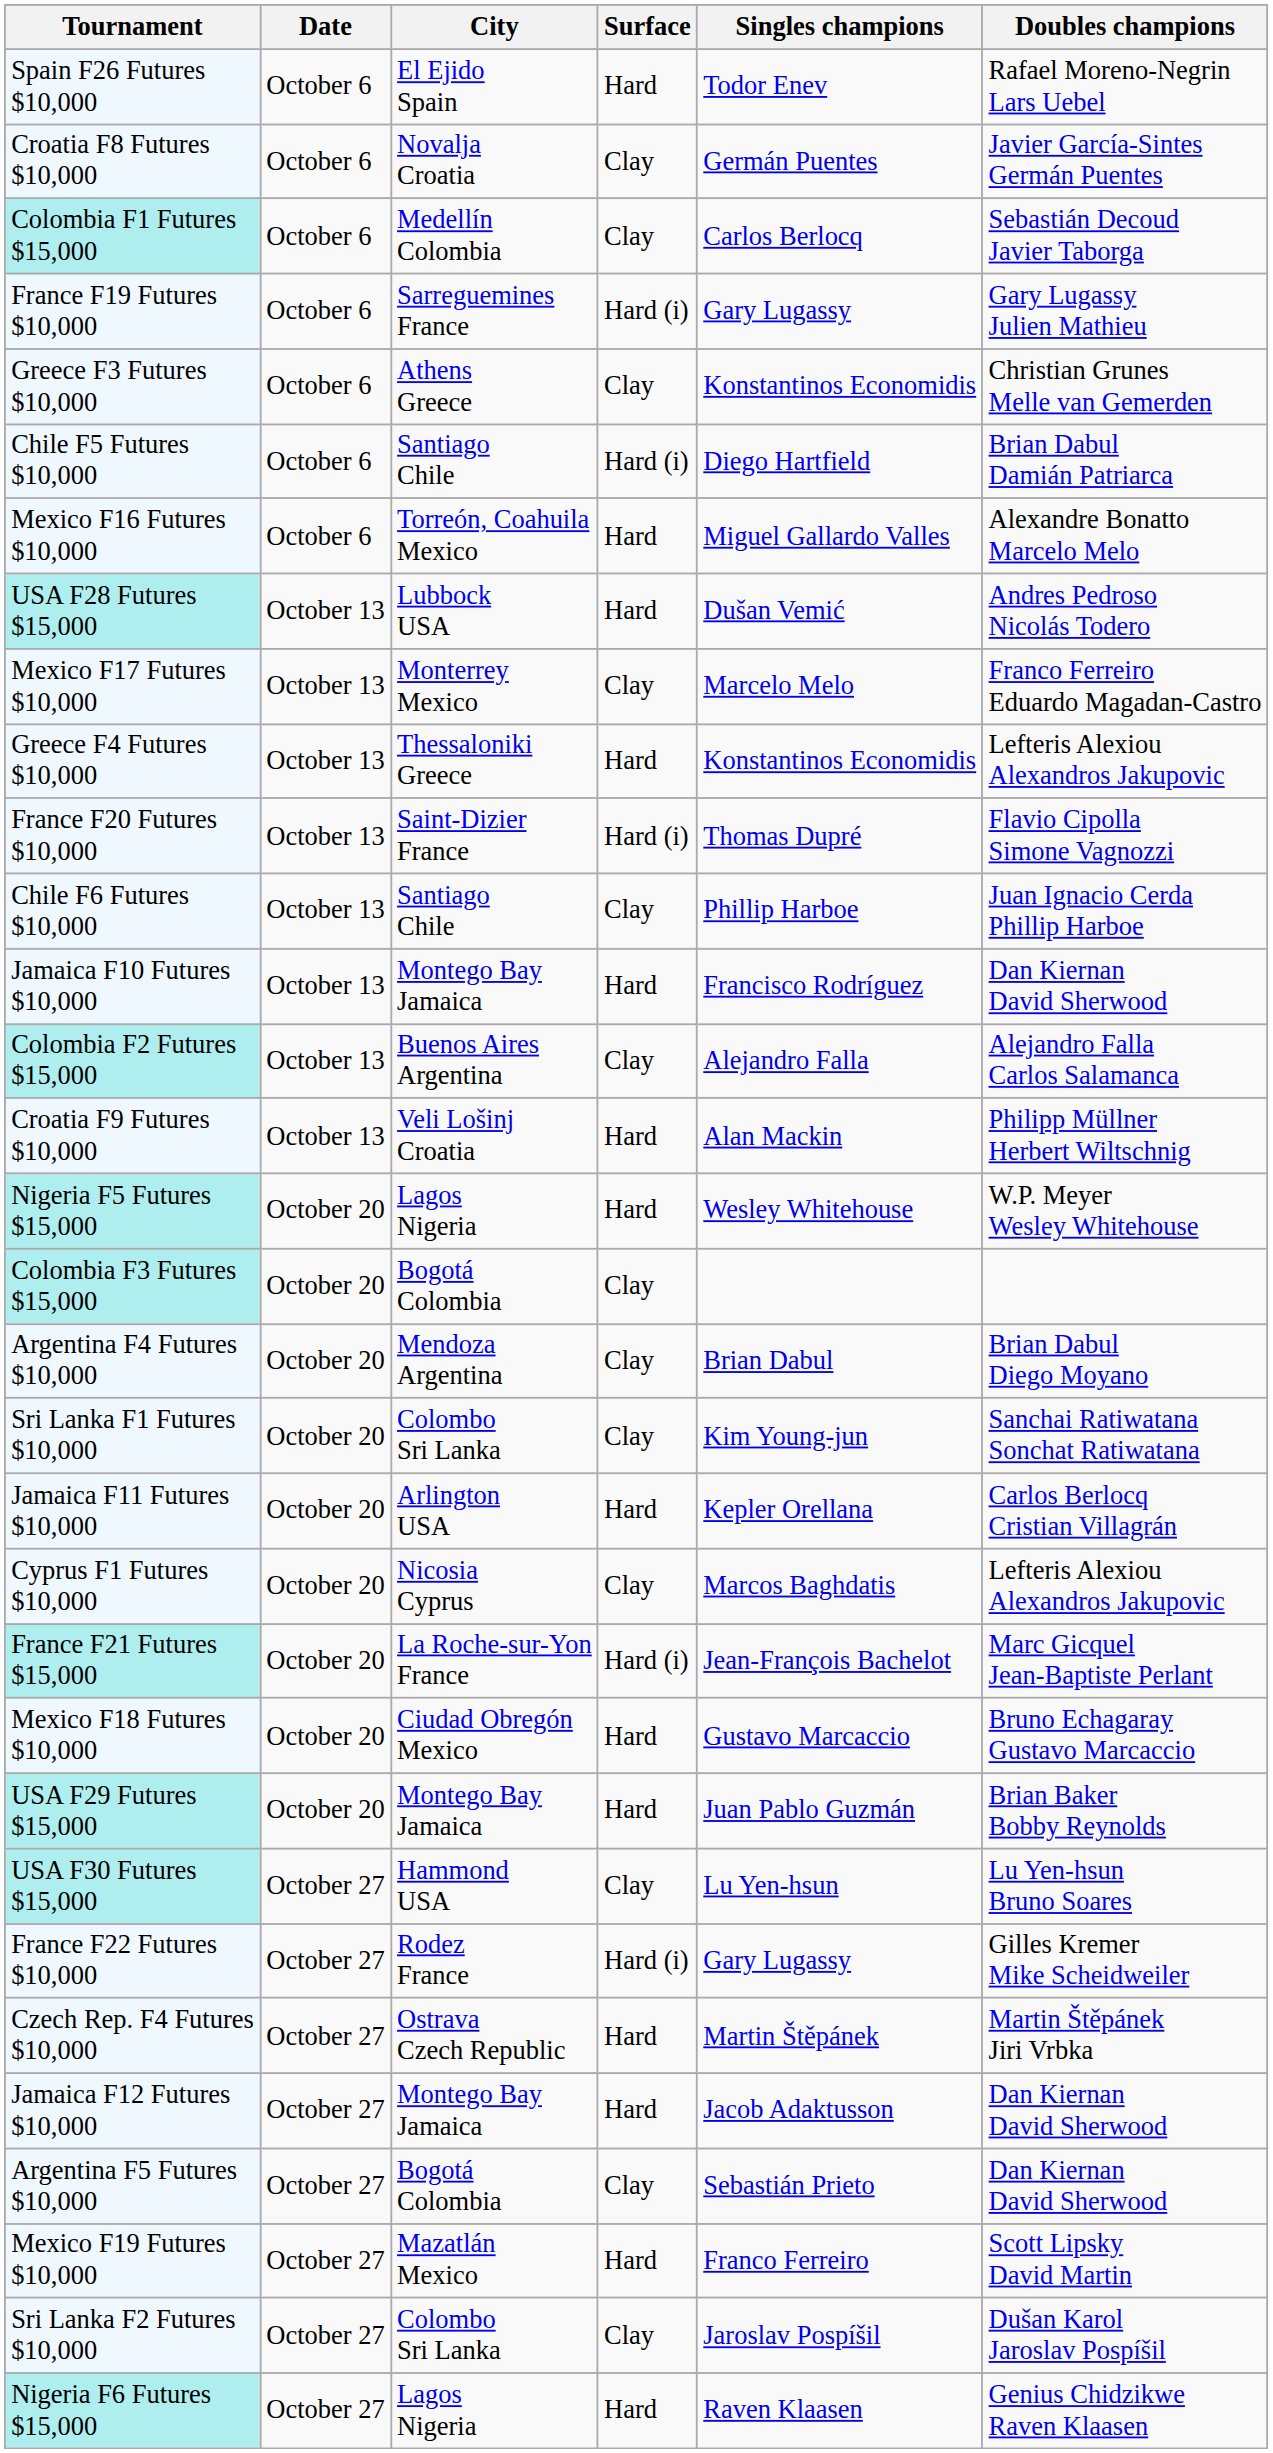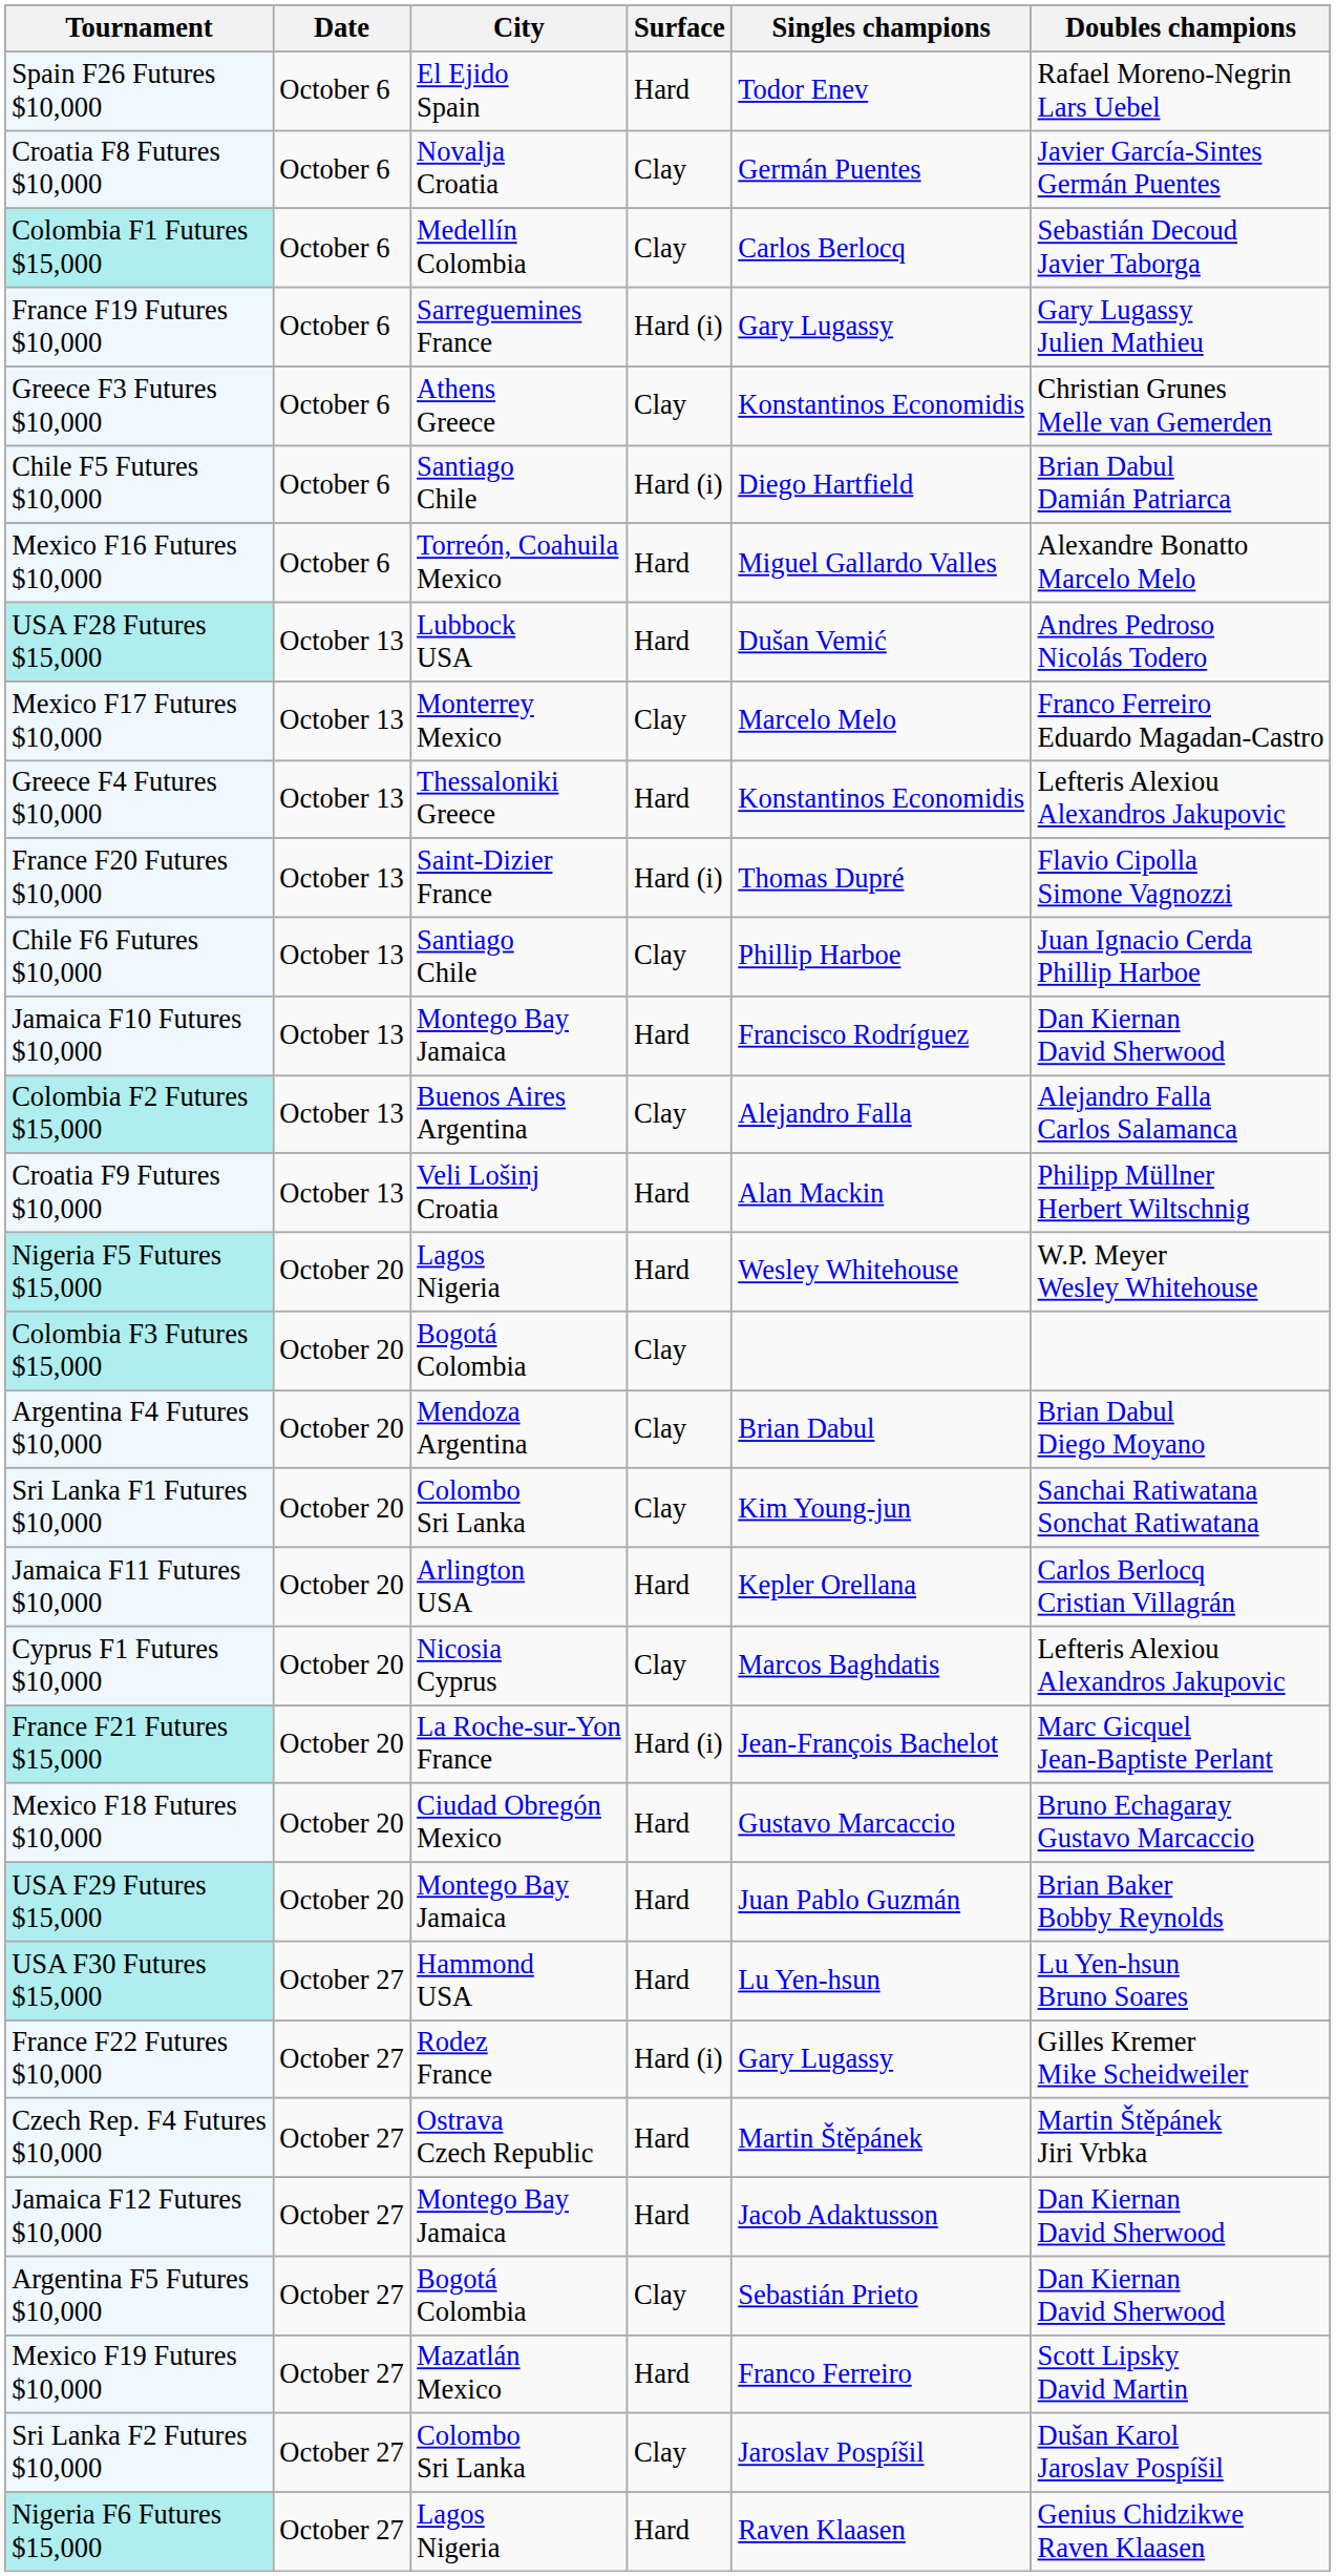USA F30 Futures $15,000 | Surface: Clay -> Hard
